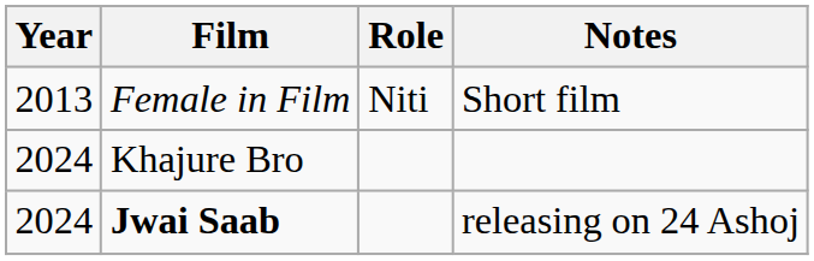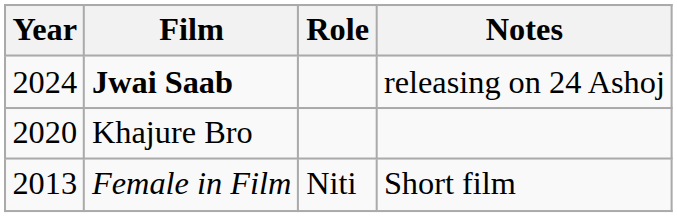rows swapped: Female in Film <-> Jwai Saab
Khajure Bro | Year: 2024 -> 2020
